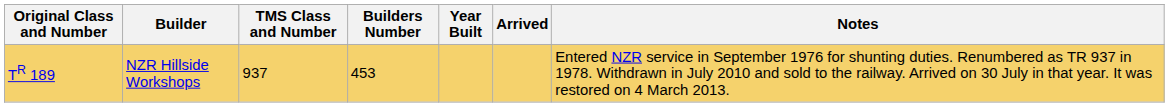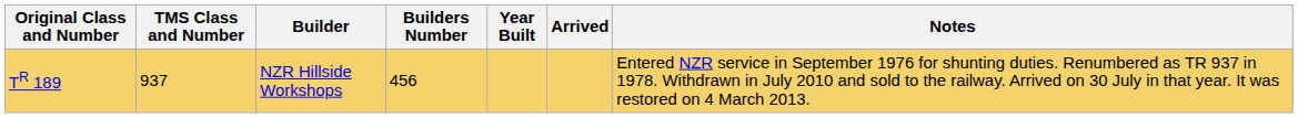columns swapped: TMS Class and Number <-> Builder
TR 189 | Builders Number: 453 -> 456
